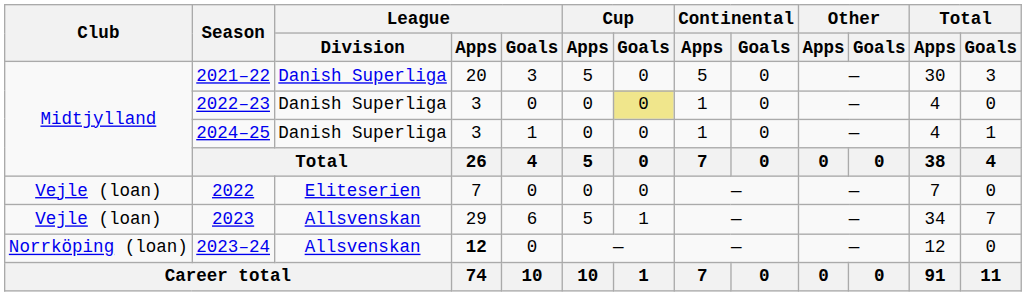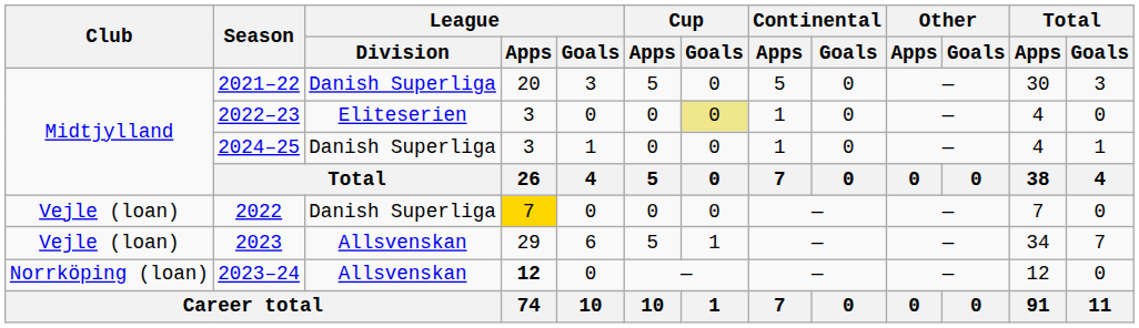2022–23 | League / Division: Danish Superliga -> Eliteserien
2022 | League / Division: Eliteserien -> Danish Superliga
2022 | League / Apps: no background -> gold background
